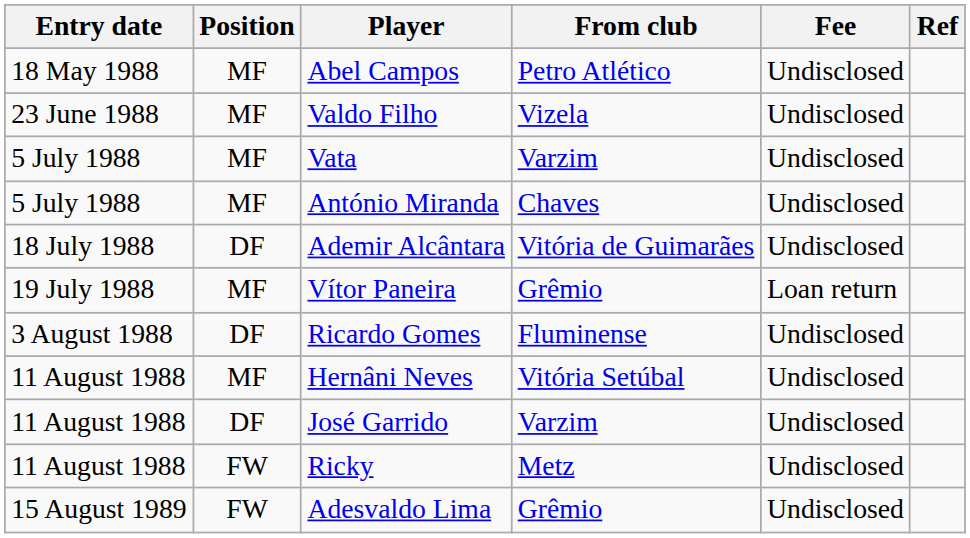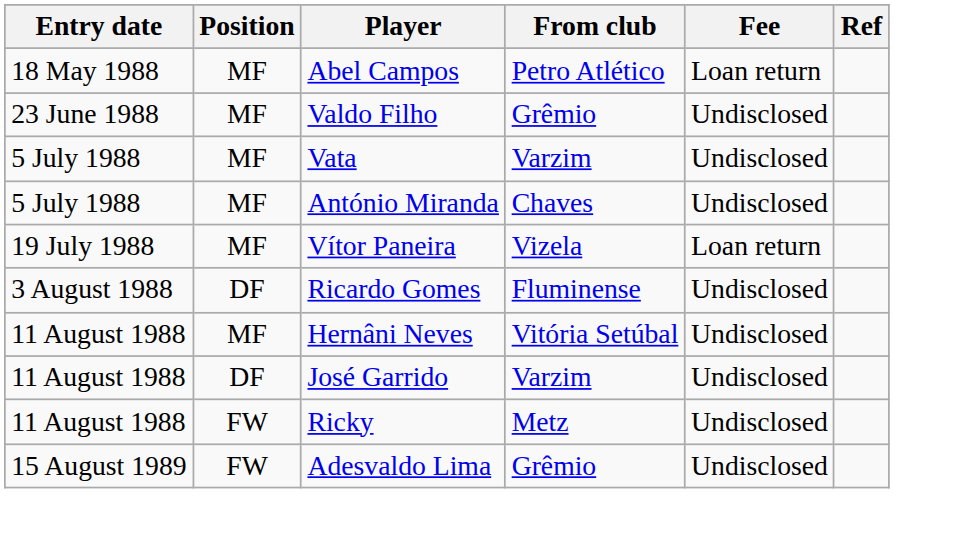Abel Campos | Fee: Undisclosed -> Loan return
Valdo Filho | From club: Vizela -> Grêmio
- row: 18 July 1988 | DF | Ademir Alcântara | Vitória de Guimarães | Undisclosed
Vítor Paneira | From club: Grêmio -> Vizela
